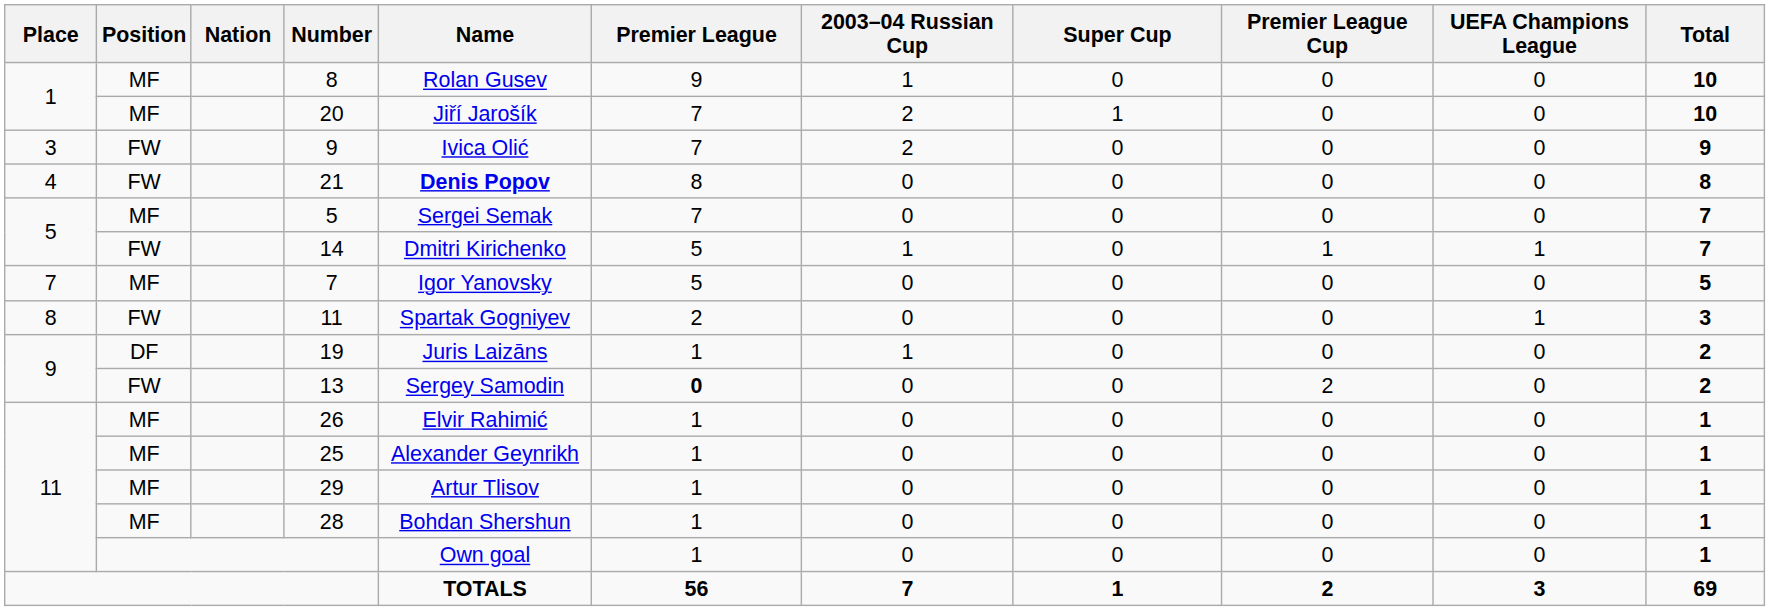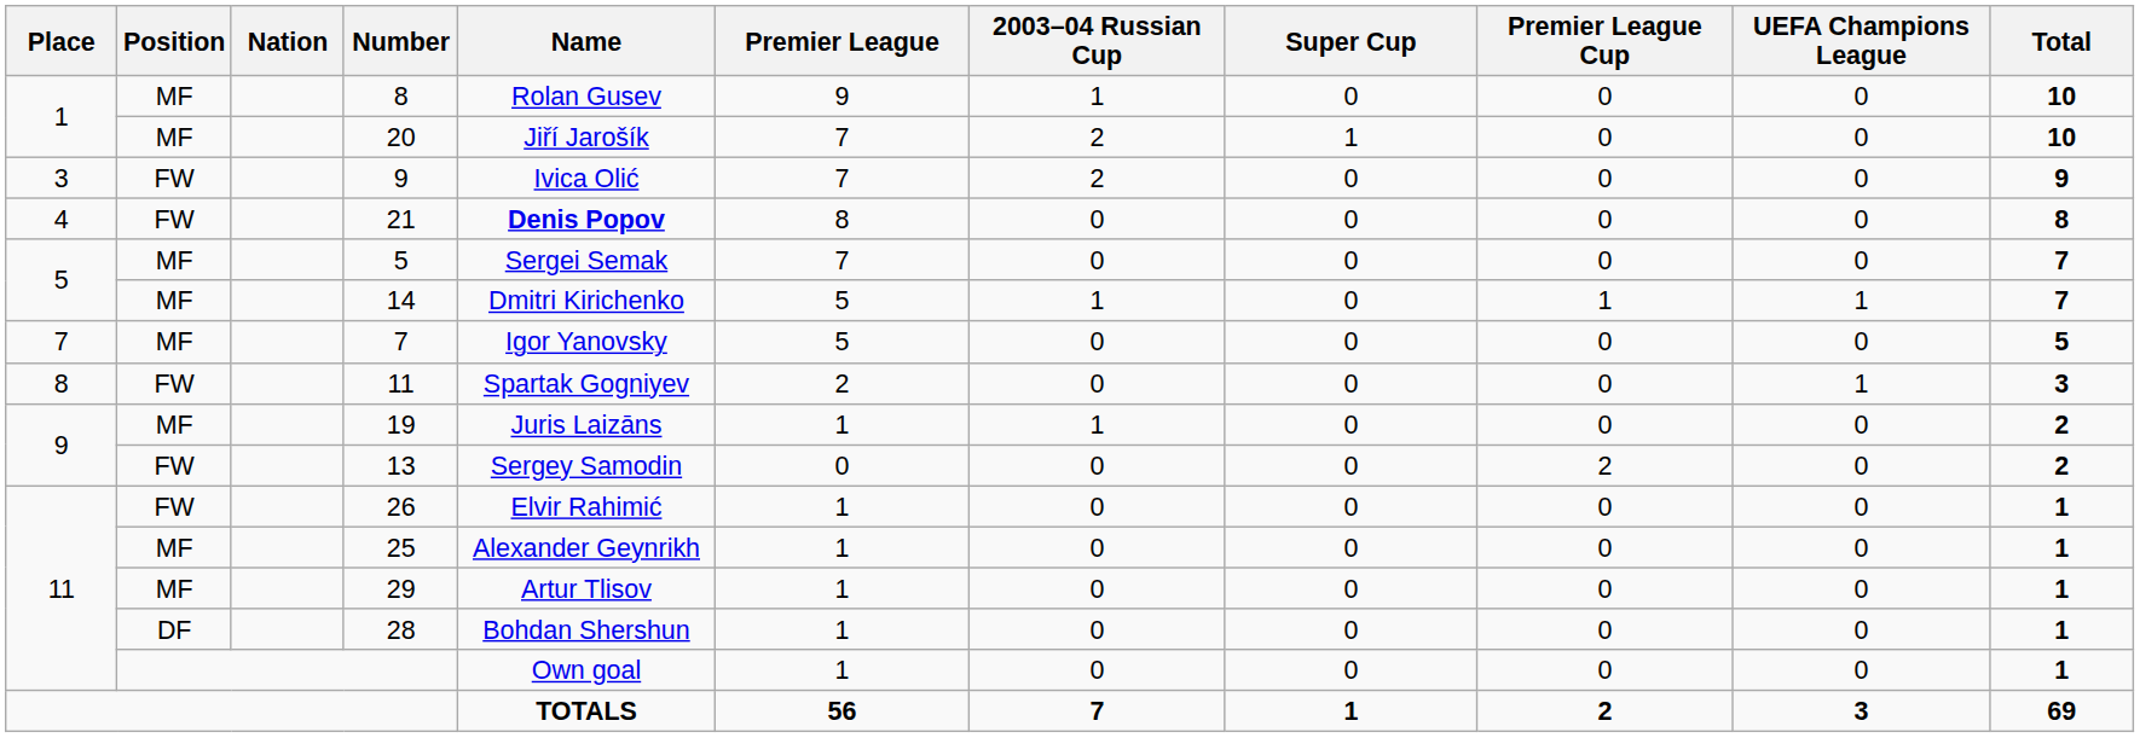14 | Position: FW -> MF
19 | Position: DF -> MF
13 | Premier League: bold -> normal
26 | Position: MF -> FW
28 | Position: MF -> DF
